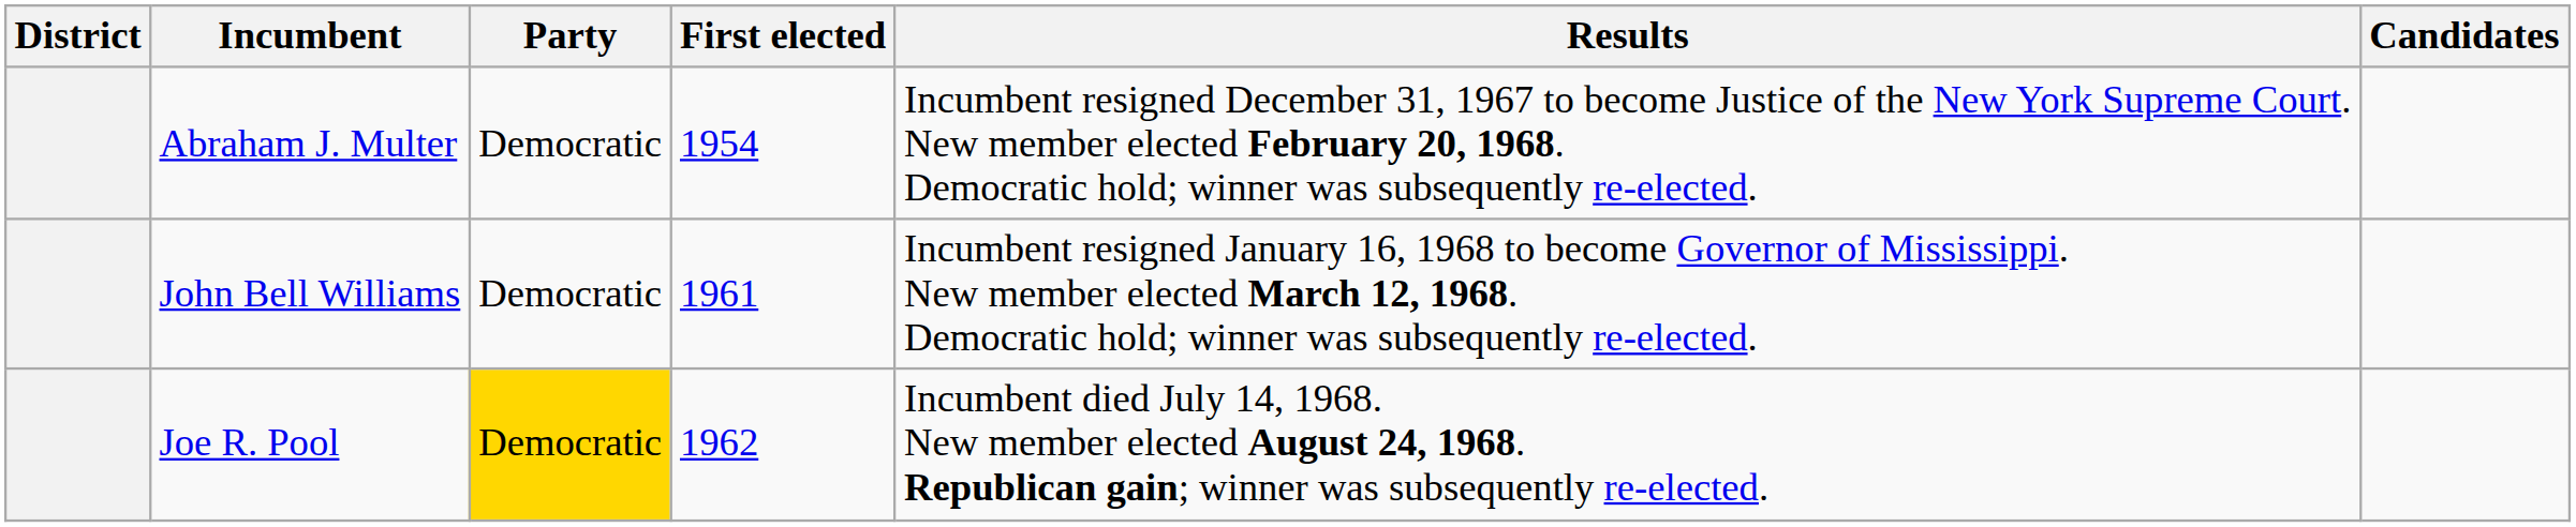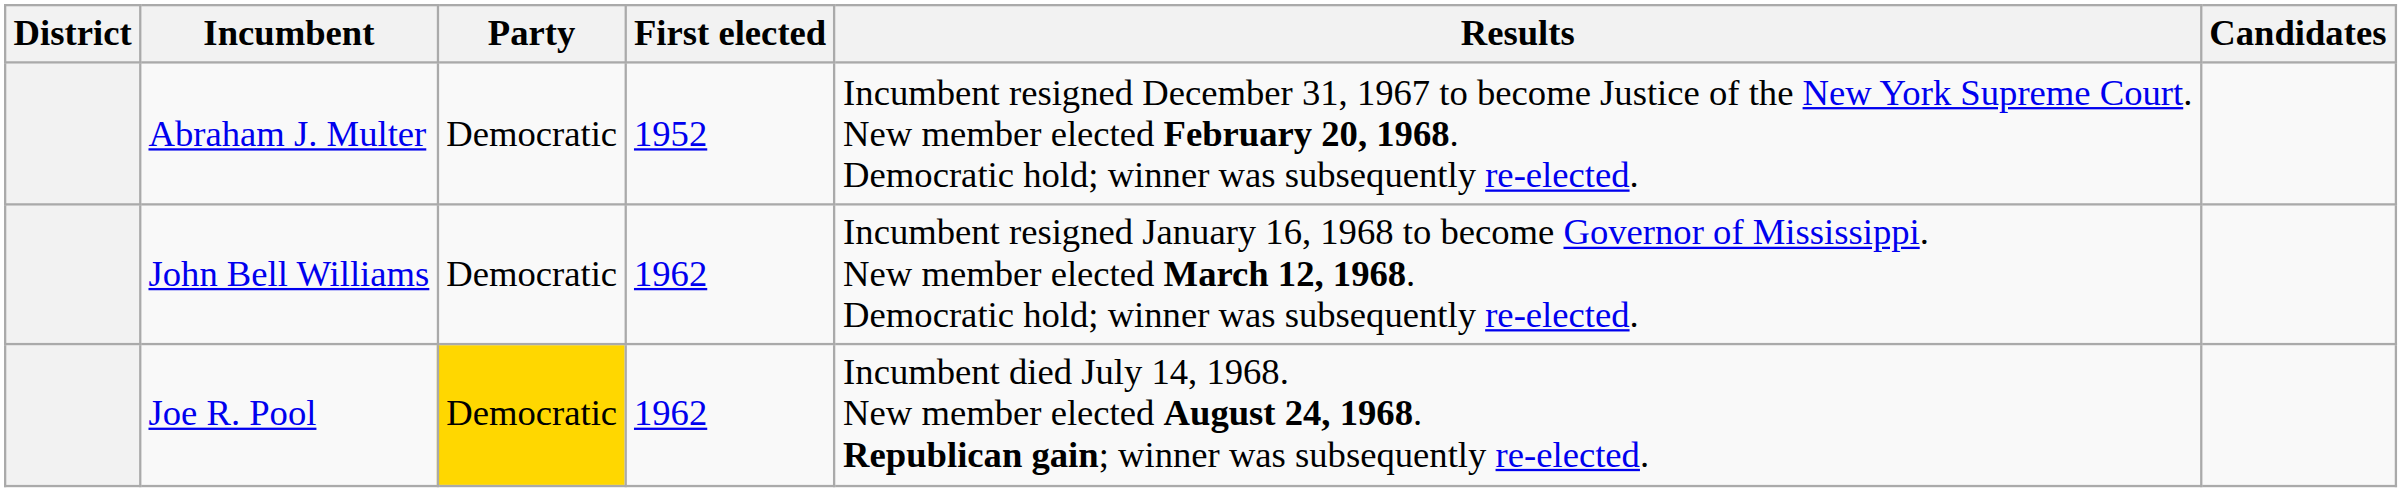Abraham J. Multer | First elected: 1954 -> 1952
John Bell Williams | First elected: 1961 -> 1962
